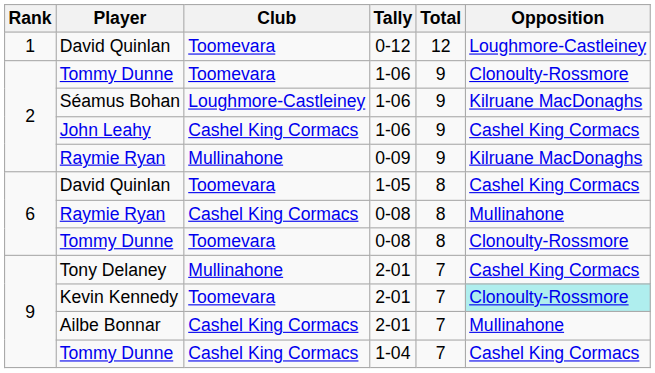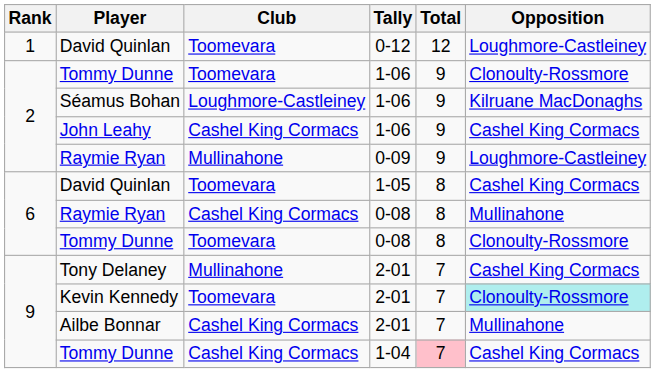Raymie Ryan / 0-09 | Opposition: Kilruane MacDonaghs -> Loughmore-Castleiney
Tommy Dunne / 1-04 | Total: no background -> pink background
